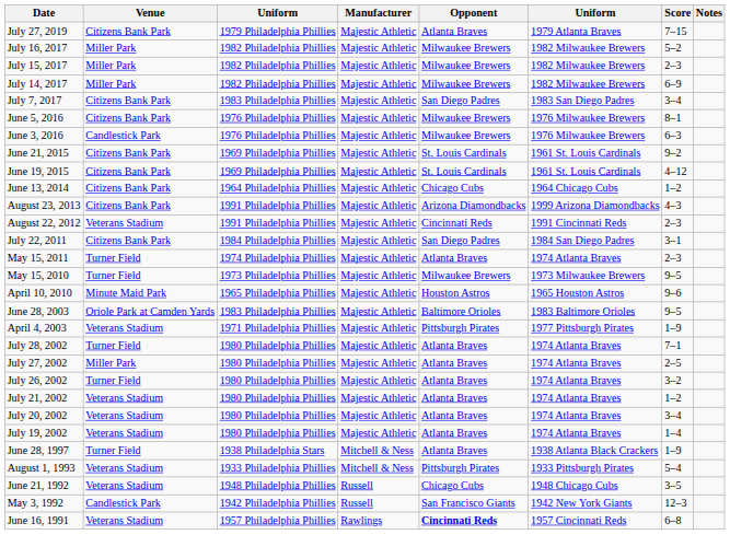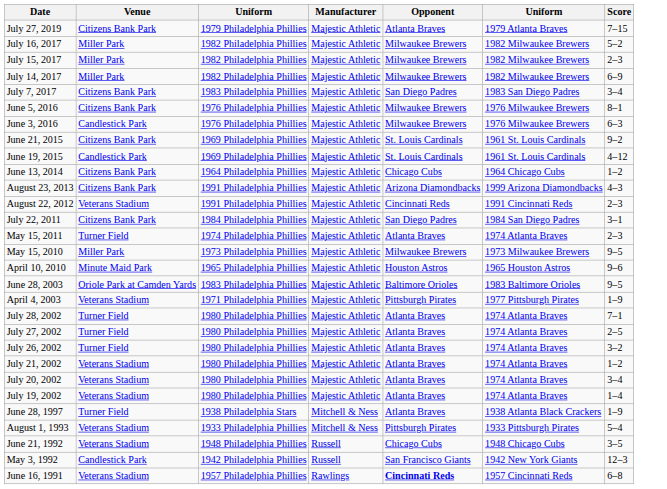- column: Notes
June 19, 2015 | Venue: Citizens Bank Park -> Candlestick Park
May 15, 2010 | Venue: Turner Field -> Miller Park
July 27, 2002 | Venue: Miller Park -> Turner Field
